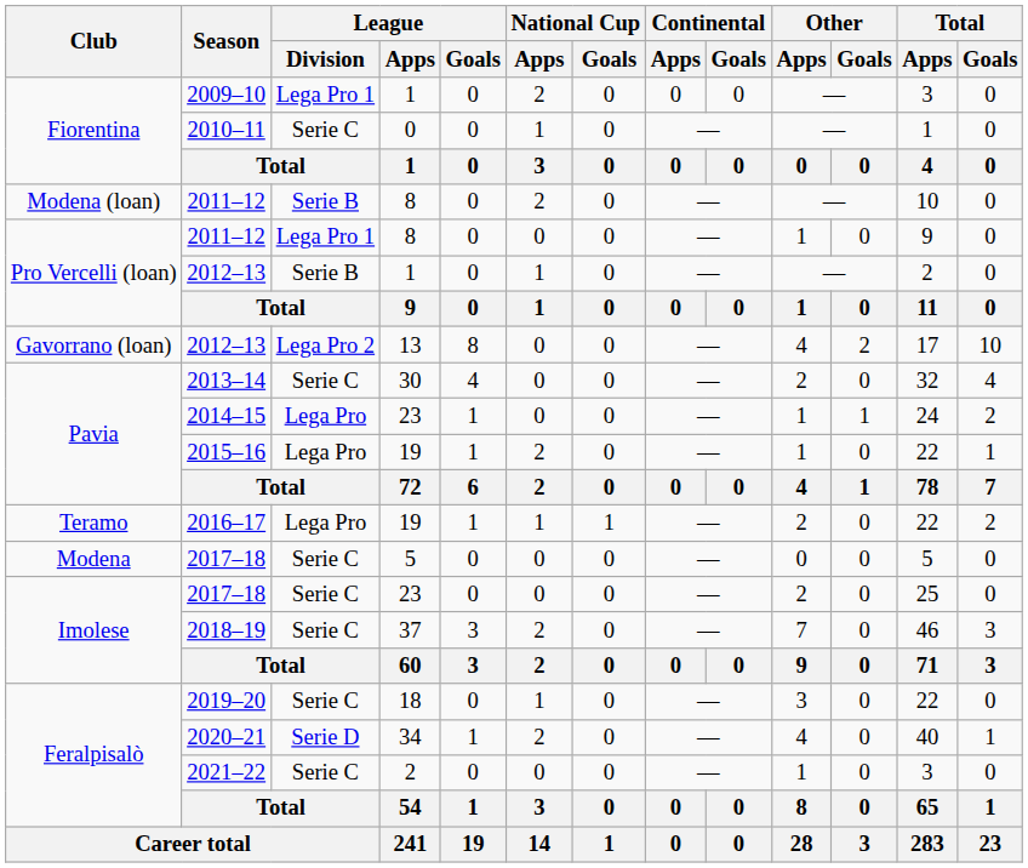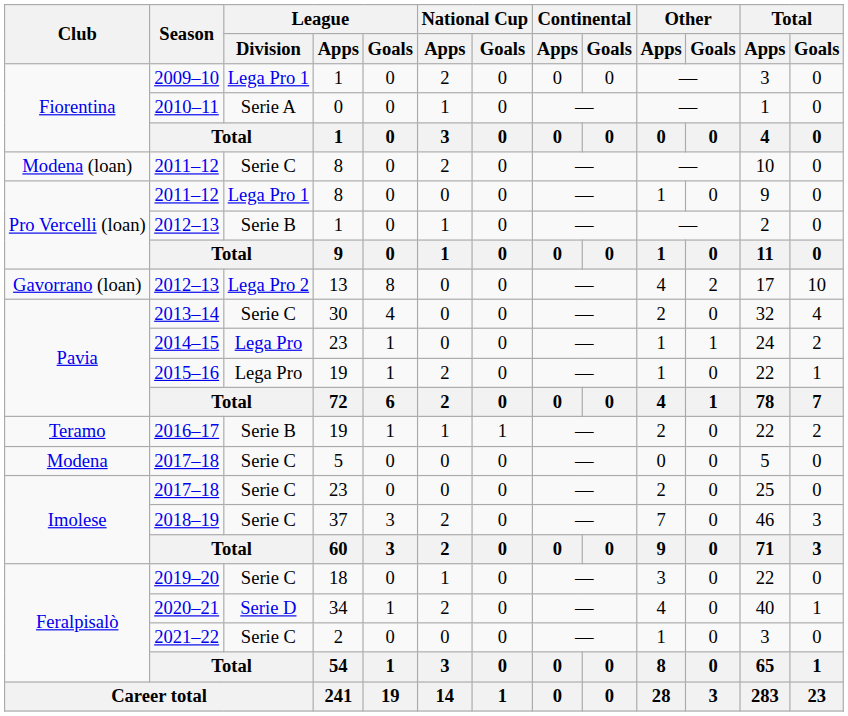2010–11 | League / Division: Serie C -> Serie A
Modena (loan) / 2011–12 | League / Division: Serie B -> Serie C
2016–17 | League / Division: Lega Pro -> Serie B
